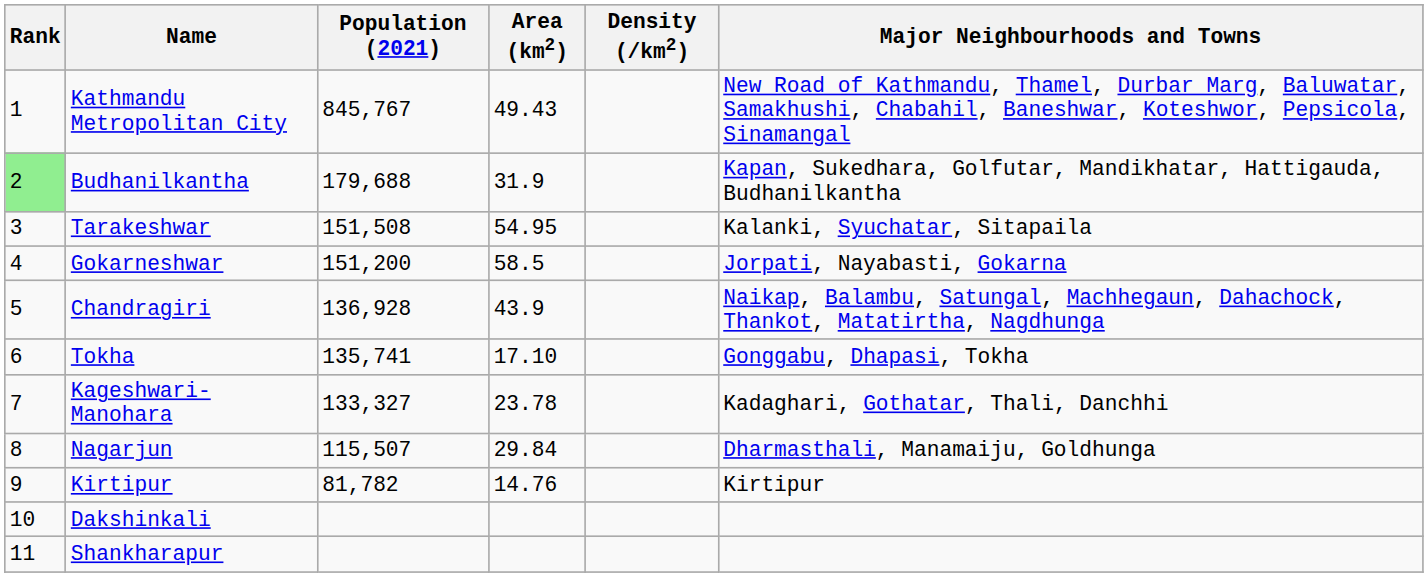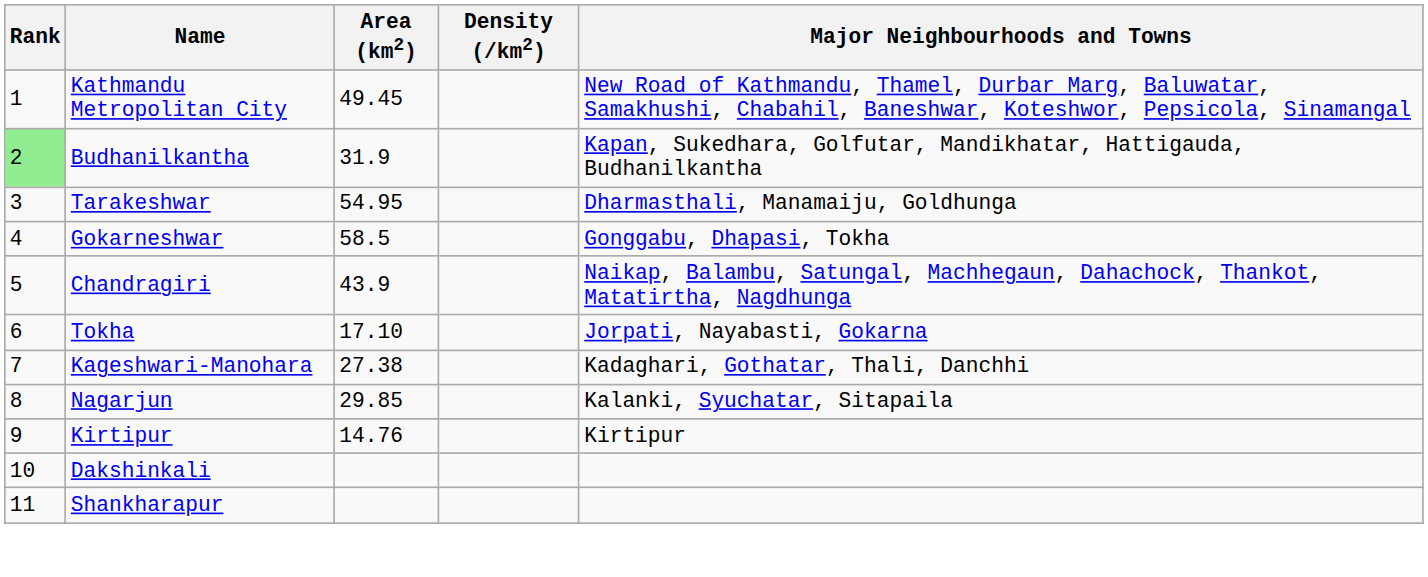- column: Population (2021) | 845,767 | 179,688 | 151,508 | 151,200 | 136,928 | 135,741 | 133,327 | 115,507 | 81,782
Kathmandu Metropolitan City | Area (km2): 49.43 -> 49.45
Tarakeshwar | Major Neighbourhoods and Towns: Kalanki, Syuchatar, Sitapaila -> Dharmasthali, Manamaiju, Goldhunga
Gokarneshwar | Major Neighbourhoods and Towns: Jorpati, Nayabasti, Gokarna -> Gonggabu, Dhapasi, Tokha
Tokha | Major Neighbourhoods and Towns: Gonggabu, Dhapasi, Tokha -> Jorpati, Nayabasti, Gokarna
Kageshwari-Manohara | Area (km2): 23.78 -> 27.38
Nagarjun | Area (km2): 29.84 -> 29.85
Nagarjun | Major Neighbourhoods and Towns: Dharmasthali, Manamaiju, Goldhunga -> Kalanki, Syuchatar, Sitapaila
